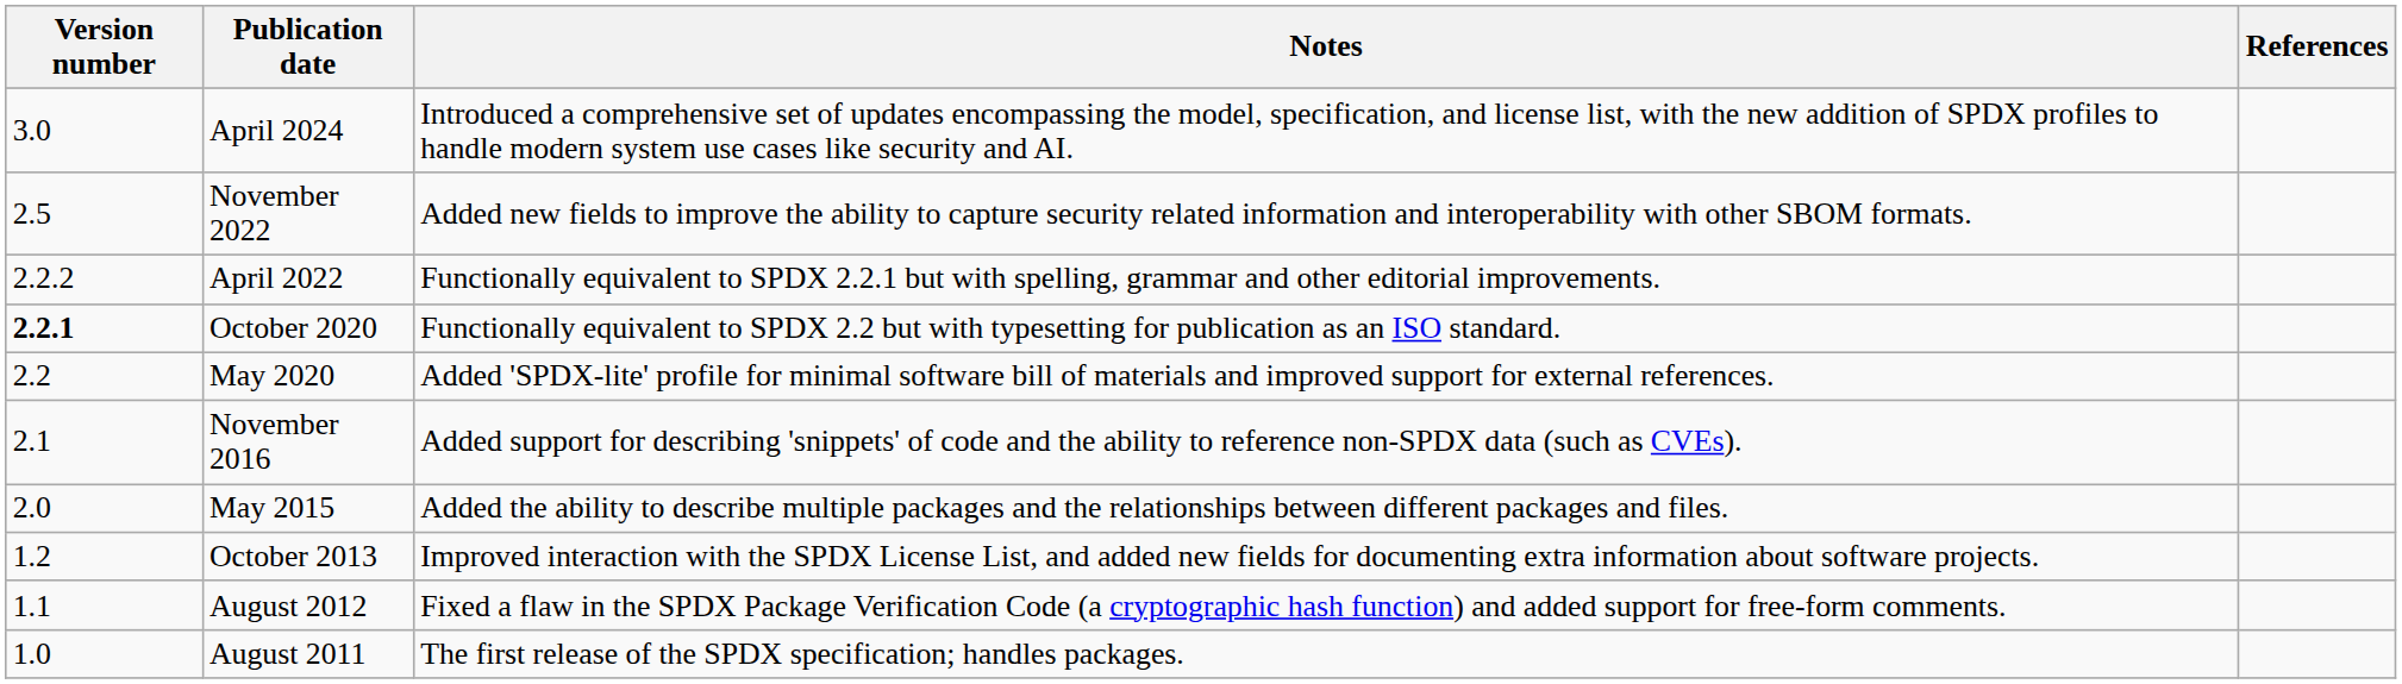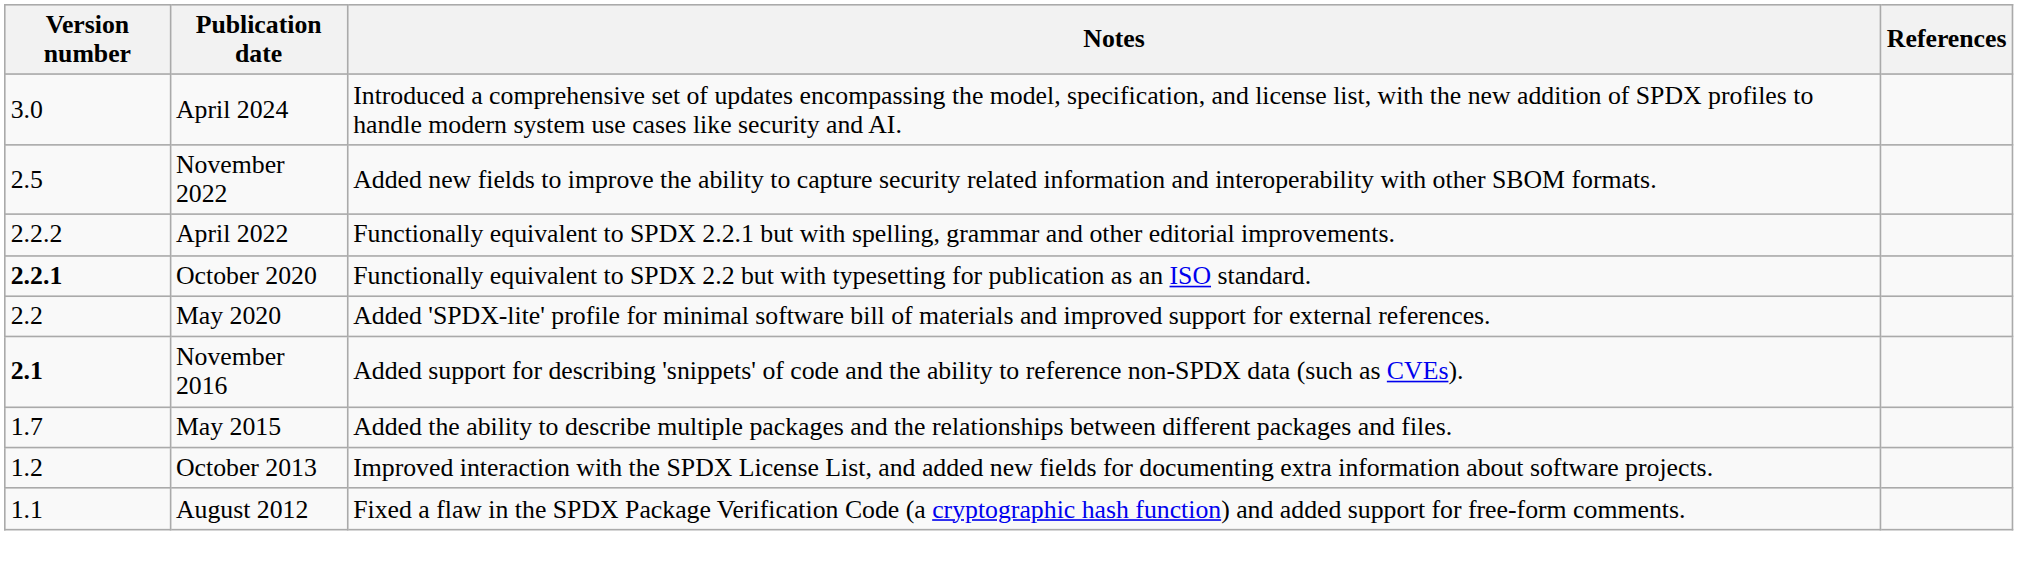November 2016 | Version number: normal -> bold
May 2015 | Version number: 2.0 -> 1.7
- row: 1.0 | August 2011 | The first release of the SPDX specification; handles packages.
